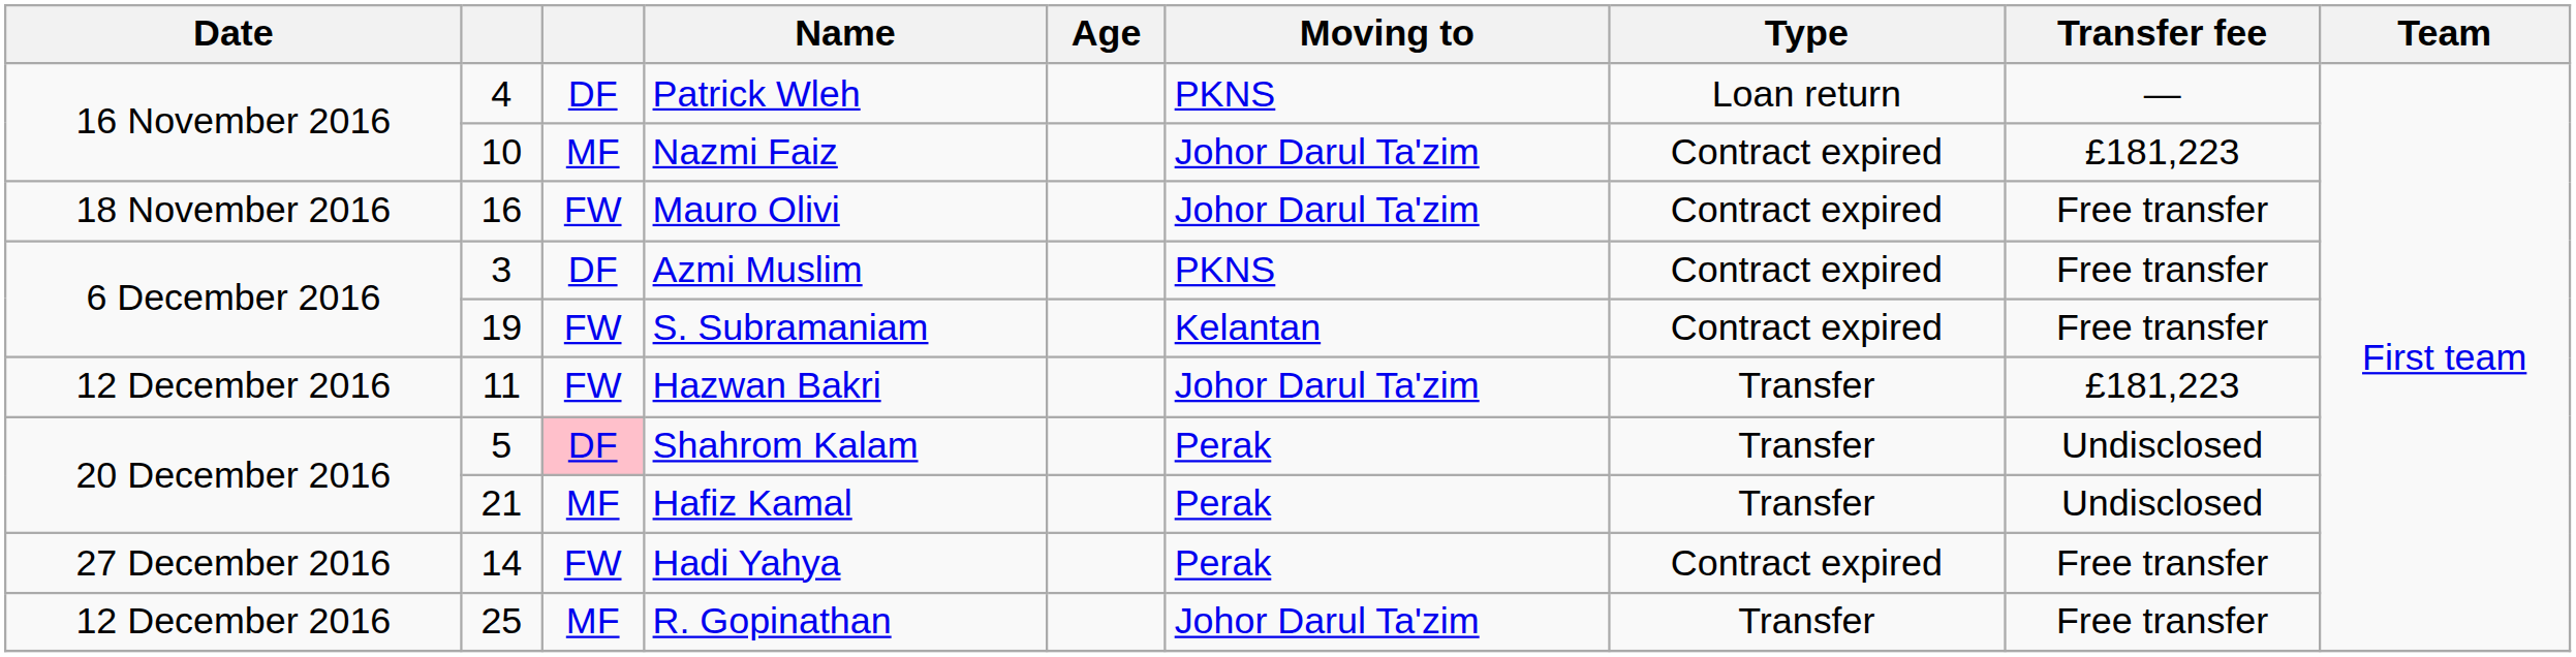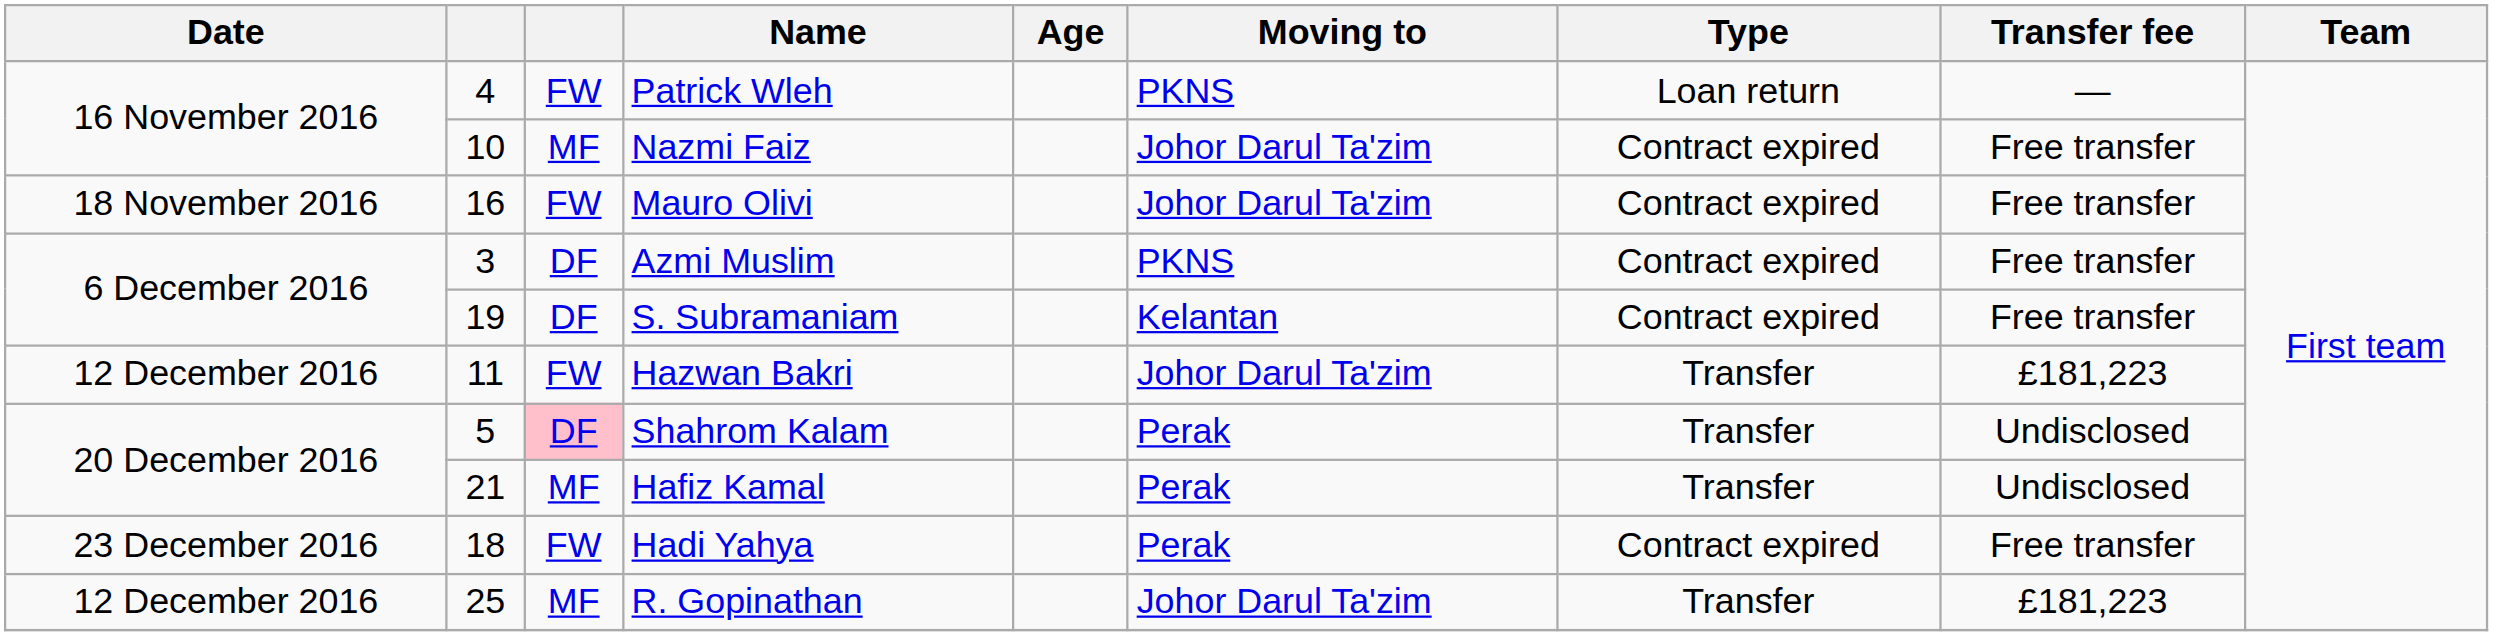Patrick Wleh | column 3: DF -> FW
Nazmi Faiz | Transfer fee: £181,223 -> Free transfer
S. Subramaniam | column 3: FW -> DF
Hadi Yahya | Date: 27 December 2016 -> 23 December 2016
Hadi Yahya | column 2: 14 -> 18
R. Gopinathan | Transfer fee: Free transfer -> £181,223
